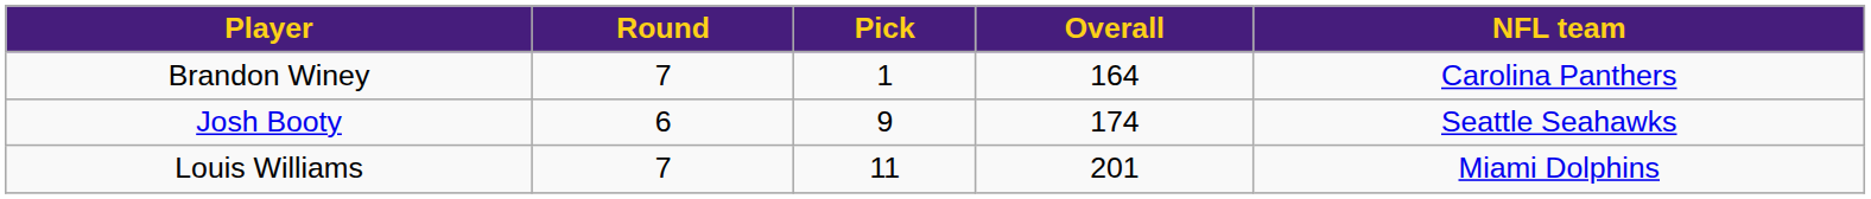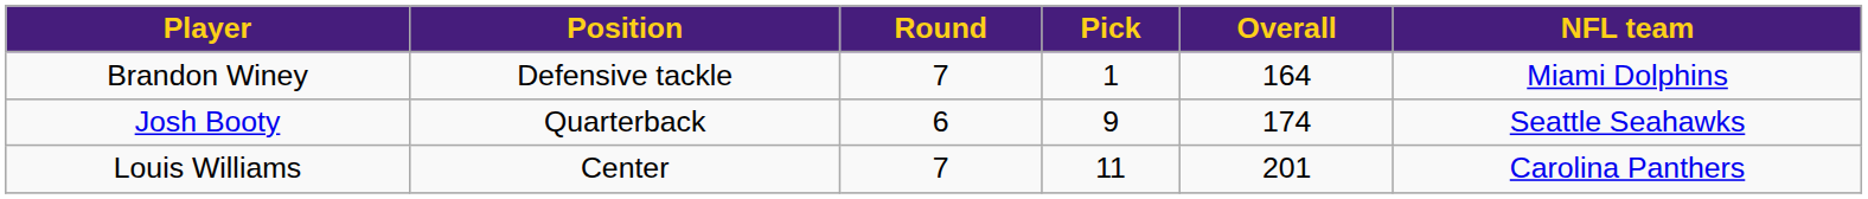+ column: Position | Defensive tackle | Quarterback | Center
Brandon Winey | NFL team: Carolina Panthers -> Miami Dolphins
Louis Williams | NFL team: Miami Dolphins -> Carolina Panthers
